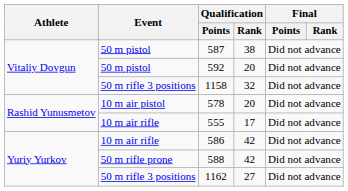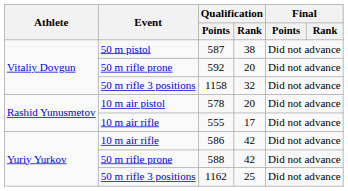592 | Event: 50 m pistol -> 50 m rifle prone
1162 | Qualification / Rank: 27 -> 25
